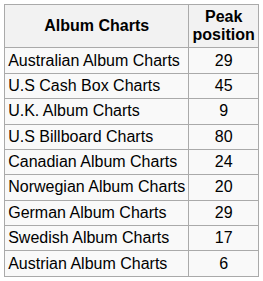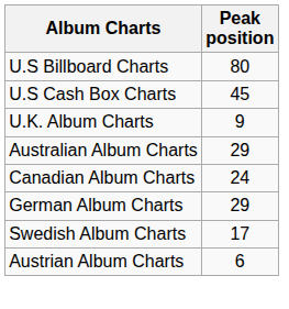rows swapped: U.S Billboard Charts <-> Australian Album Charts
- row: Norwegian Album Charts | 20
